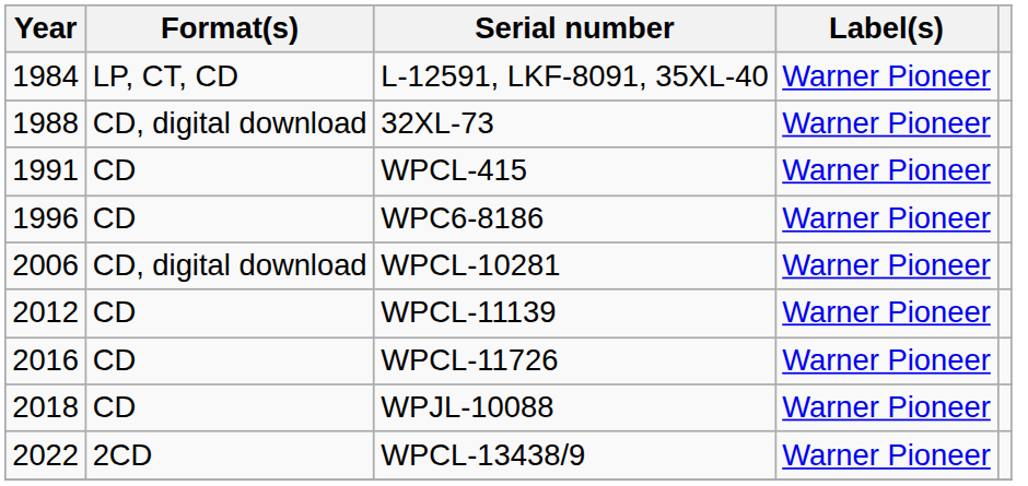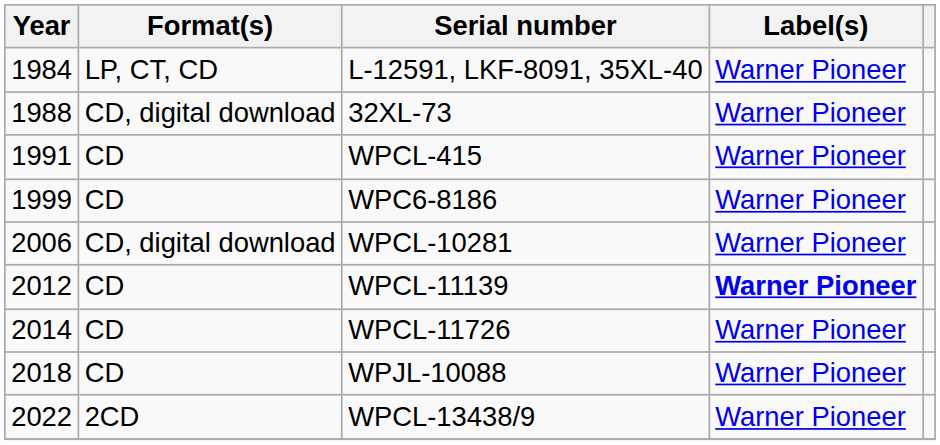WPC6-8186 | Year: 1996 -> 1999
WPCL-11139 | Label(s): normal -> bold
WPCL-11726 | Year: 2016 -> 2014
